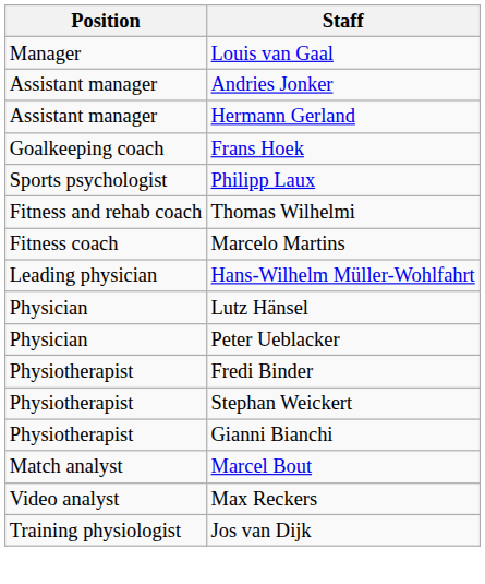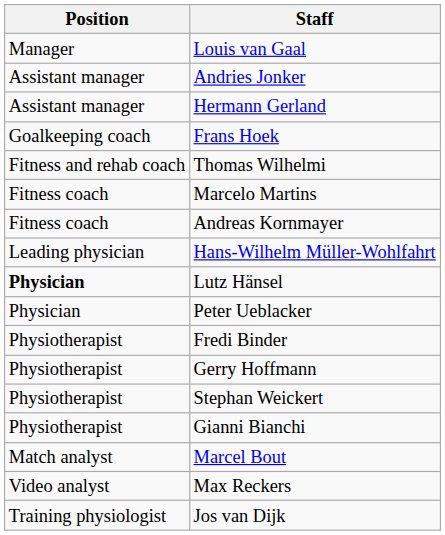- row: Sports psychologist | Philipp Laux
+ row: Fitness coach | Andreas Kornmayer
Lutz Hänsel | Position: normal -> bold
+ row: Physiotherapist | Gerry Hoffmann
